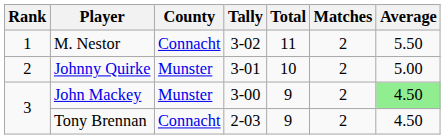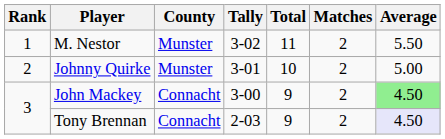M. Nestor | County: Connacht -> Munster
John Mackey | County: Munster -> Connacht
Tony Brennan | Average: no background -> lavender background
